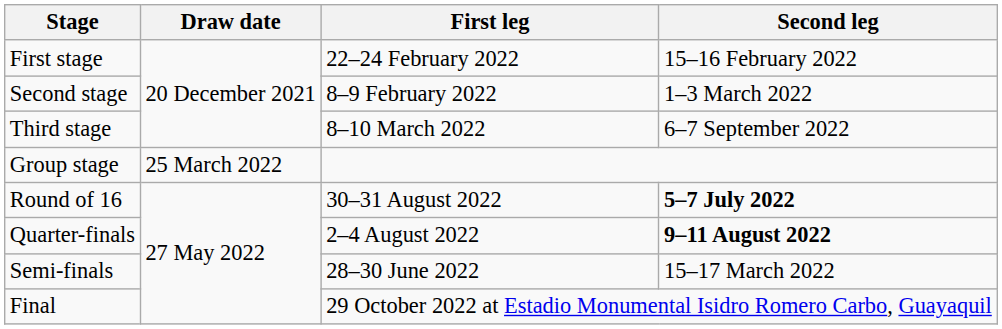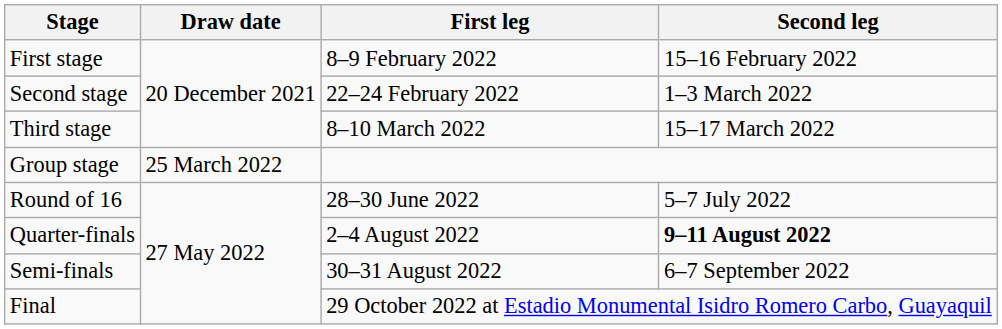First stage | First leg: 22–24 February 2022 -> 8–9 February 2022
Second stage | First leg: 8–9 February 2022 -> 22–24 February 2022
Third stage | Second leg: 6–7 September 2022 -> 15–17 March 2022
Round of 16 | First leg: 30–31 August 2022 -> 28–30 June 2022
Round of 16 | Second leg: bold -> normal
Semi-finals | First leg: 28–30 June 2022 -> 30–31 August 2022
Semi-finals | Second leg: 15–17 March 2022 -> 6–7 September 2022
